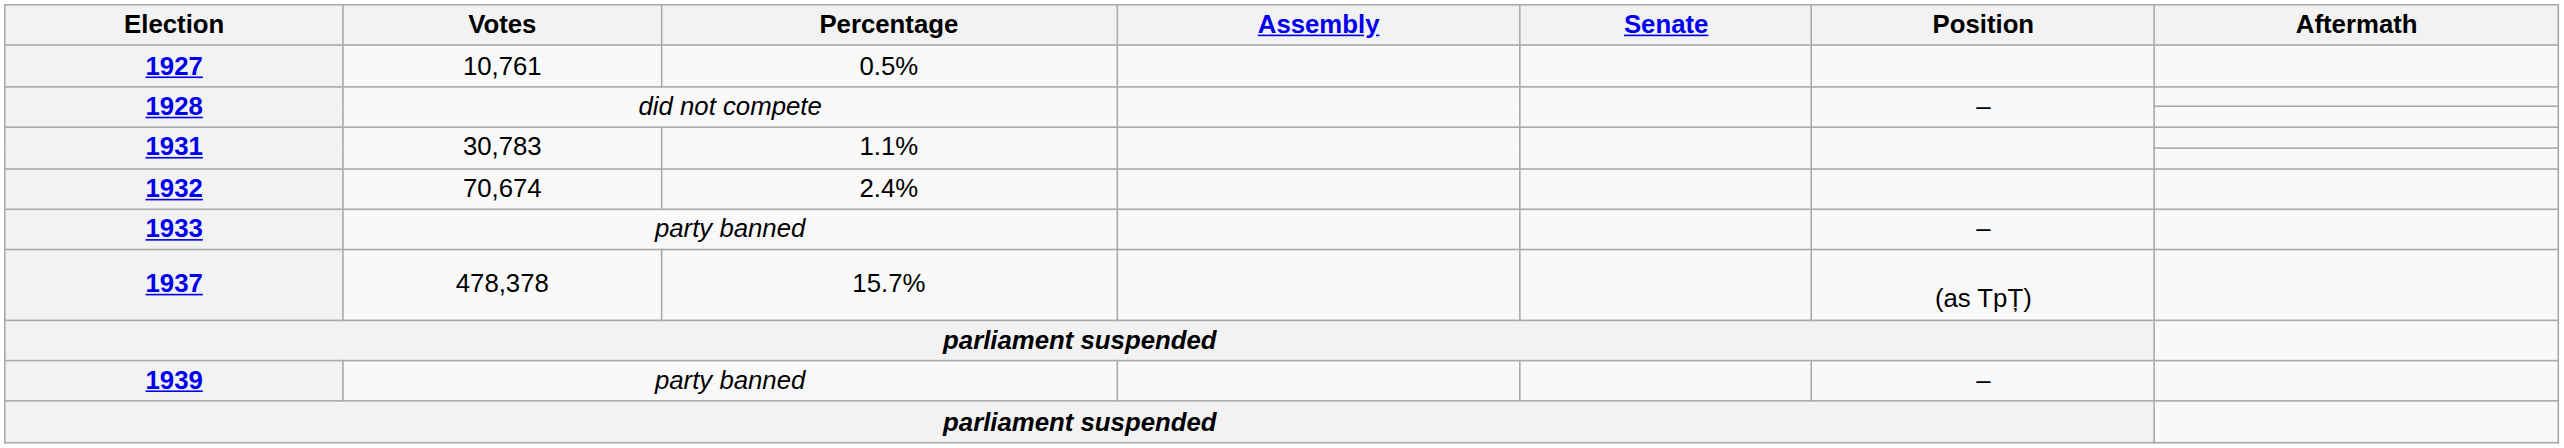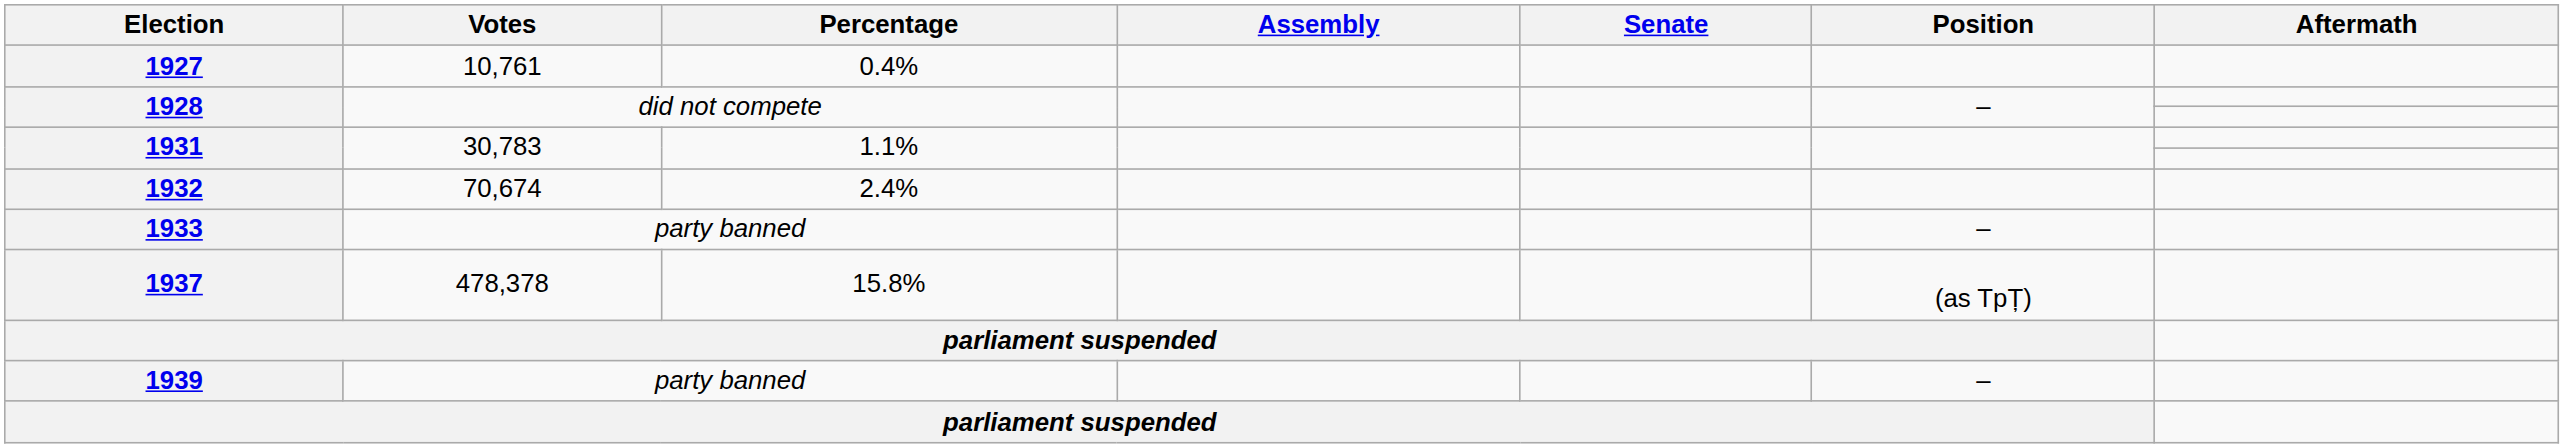1927 | Percentage: 0.5% -> 0.4%
1937 | Percentage: 15.7% -> 15.8%
